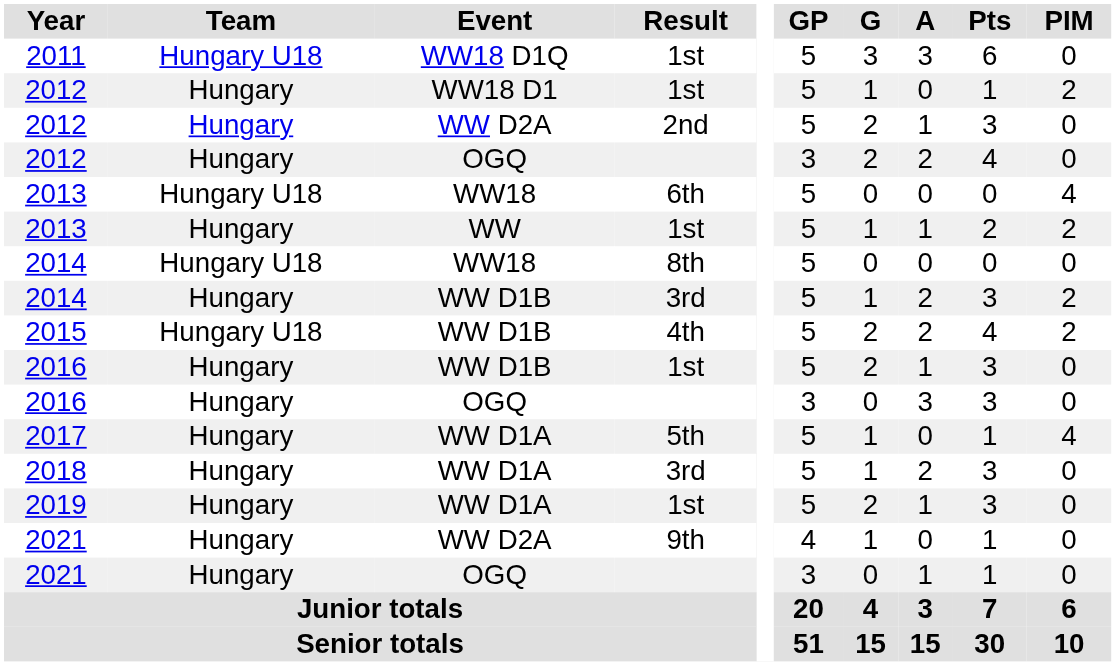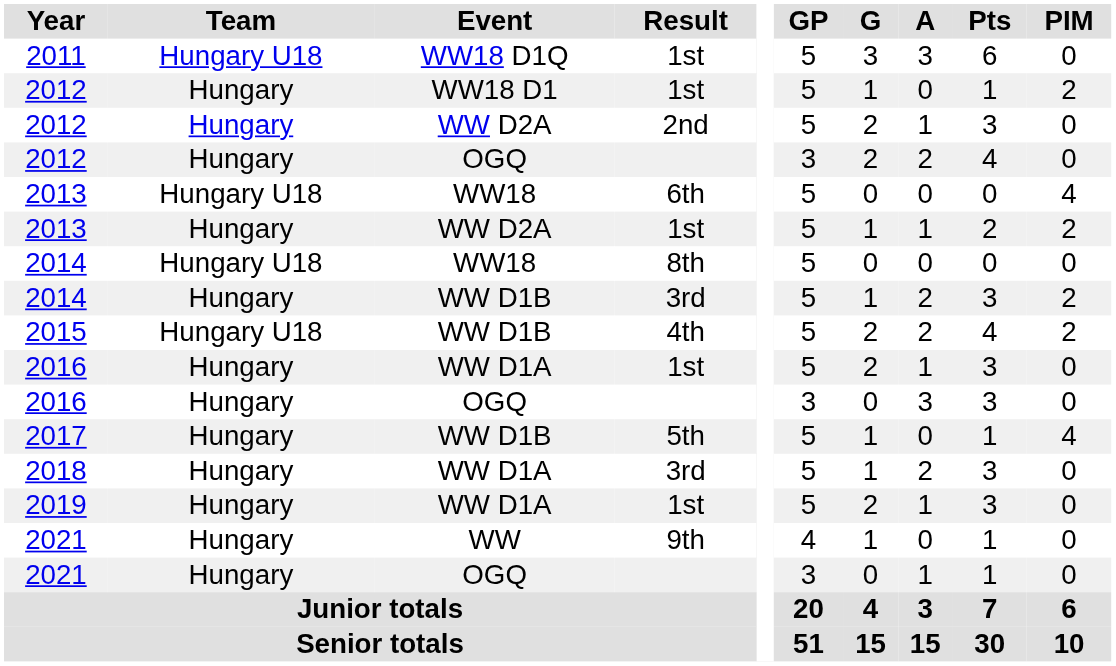2013 / 1st | Event: WW -> WW D2A
2016 / 1st | Event: WW D1B -> WW D1A
2017 | Event: WW D1A -> WW D1B
2021 / 9th | Event: WW D2A -> WW
